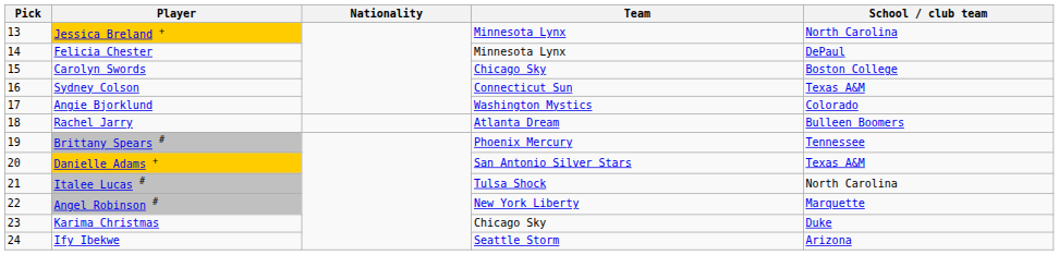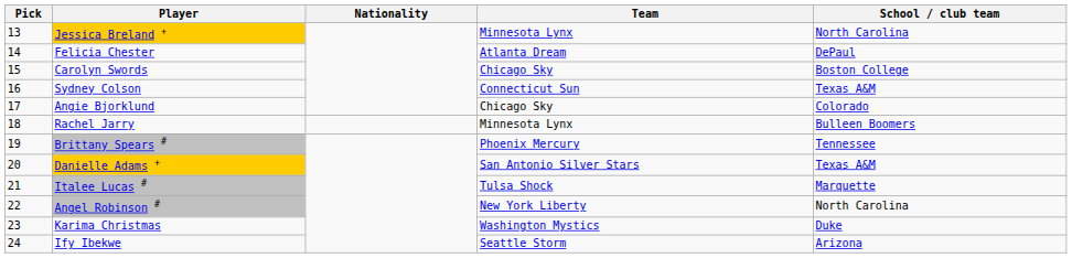Felicia Chester | Team: Minnesota Lynx -> Atlanta Dream
Angie Bjorklund | Team: Washington Mystics -> Chicago Sky
Rachel Jarry | Team: Atlanta Dream -> Minnesota Lynx
Italee Lucas # | School / club team: North Carolina -> Marquette
Angel Robinson # | School / club team: Marquette -> North Carolina
Karima Christmas | Team: Chicago Sky -> Washington Mystics
